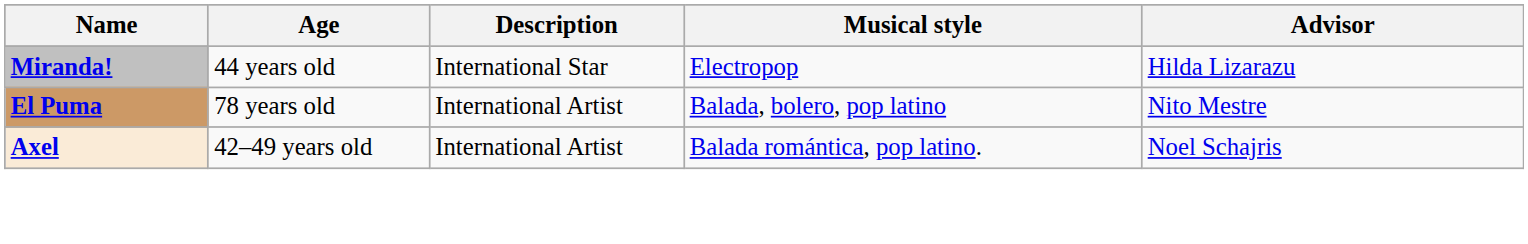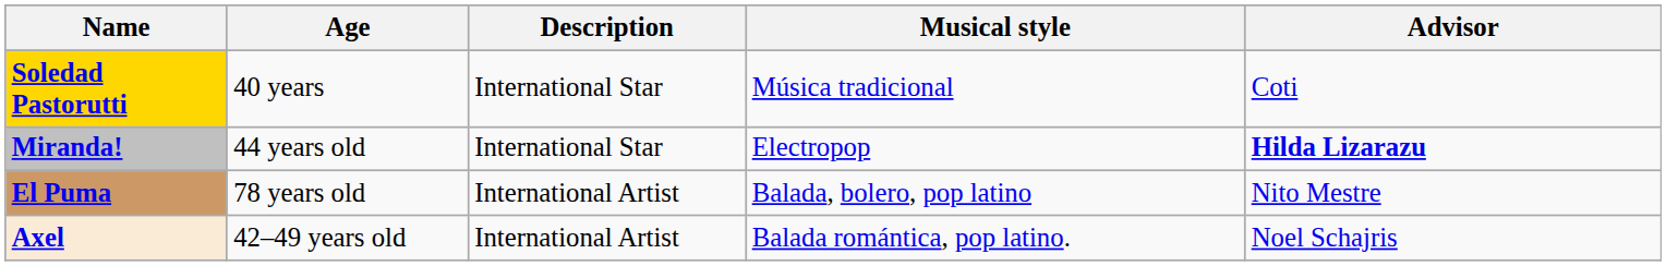+ row: Soledad Pastorutti | 40 years | International Star | Música tradicional | Coti
Miranda! | Advisor: normal -> bold
